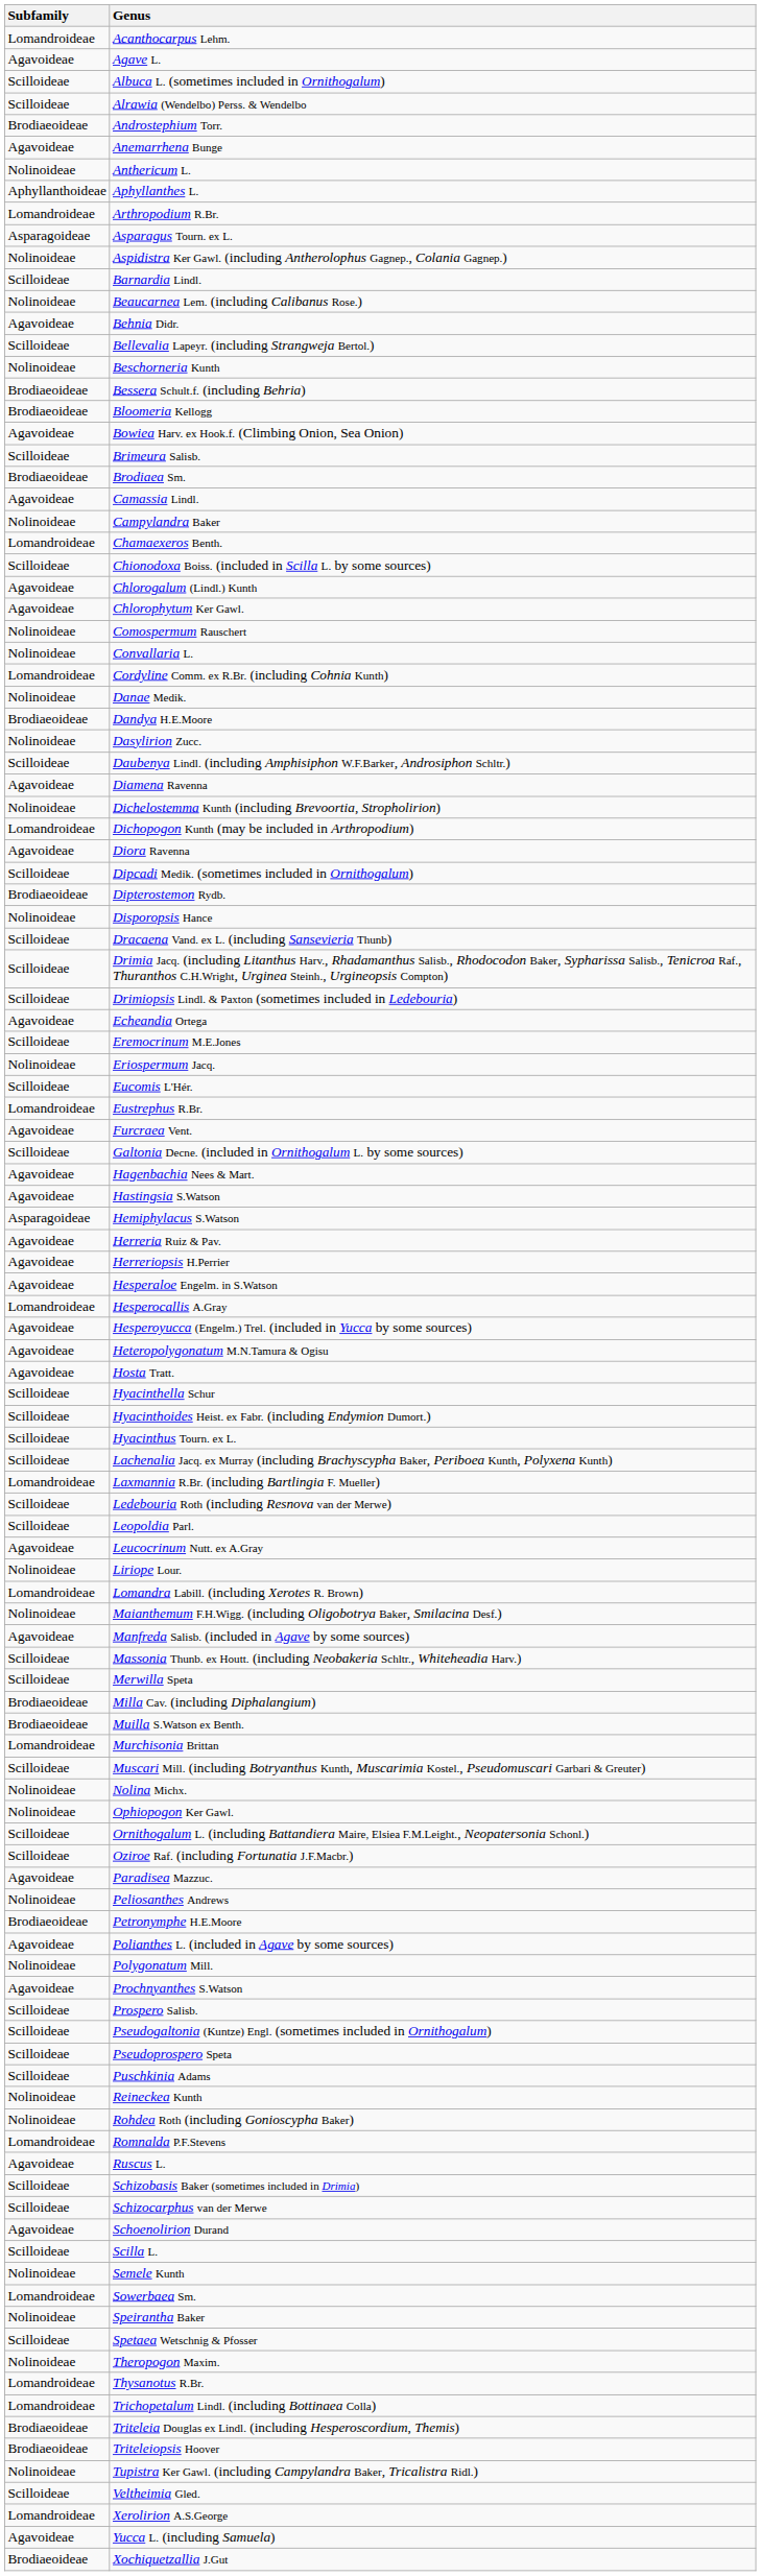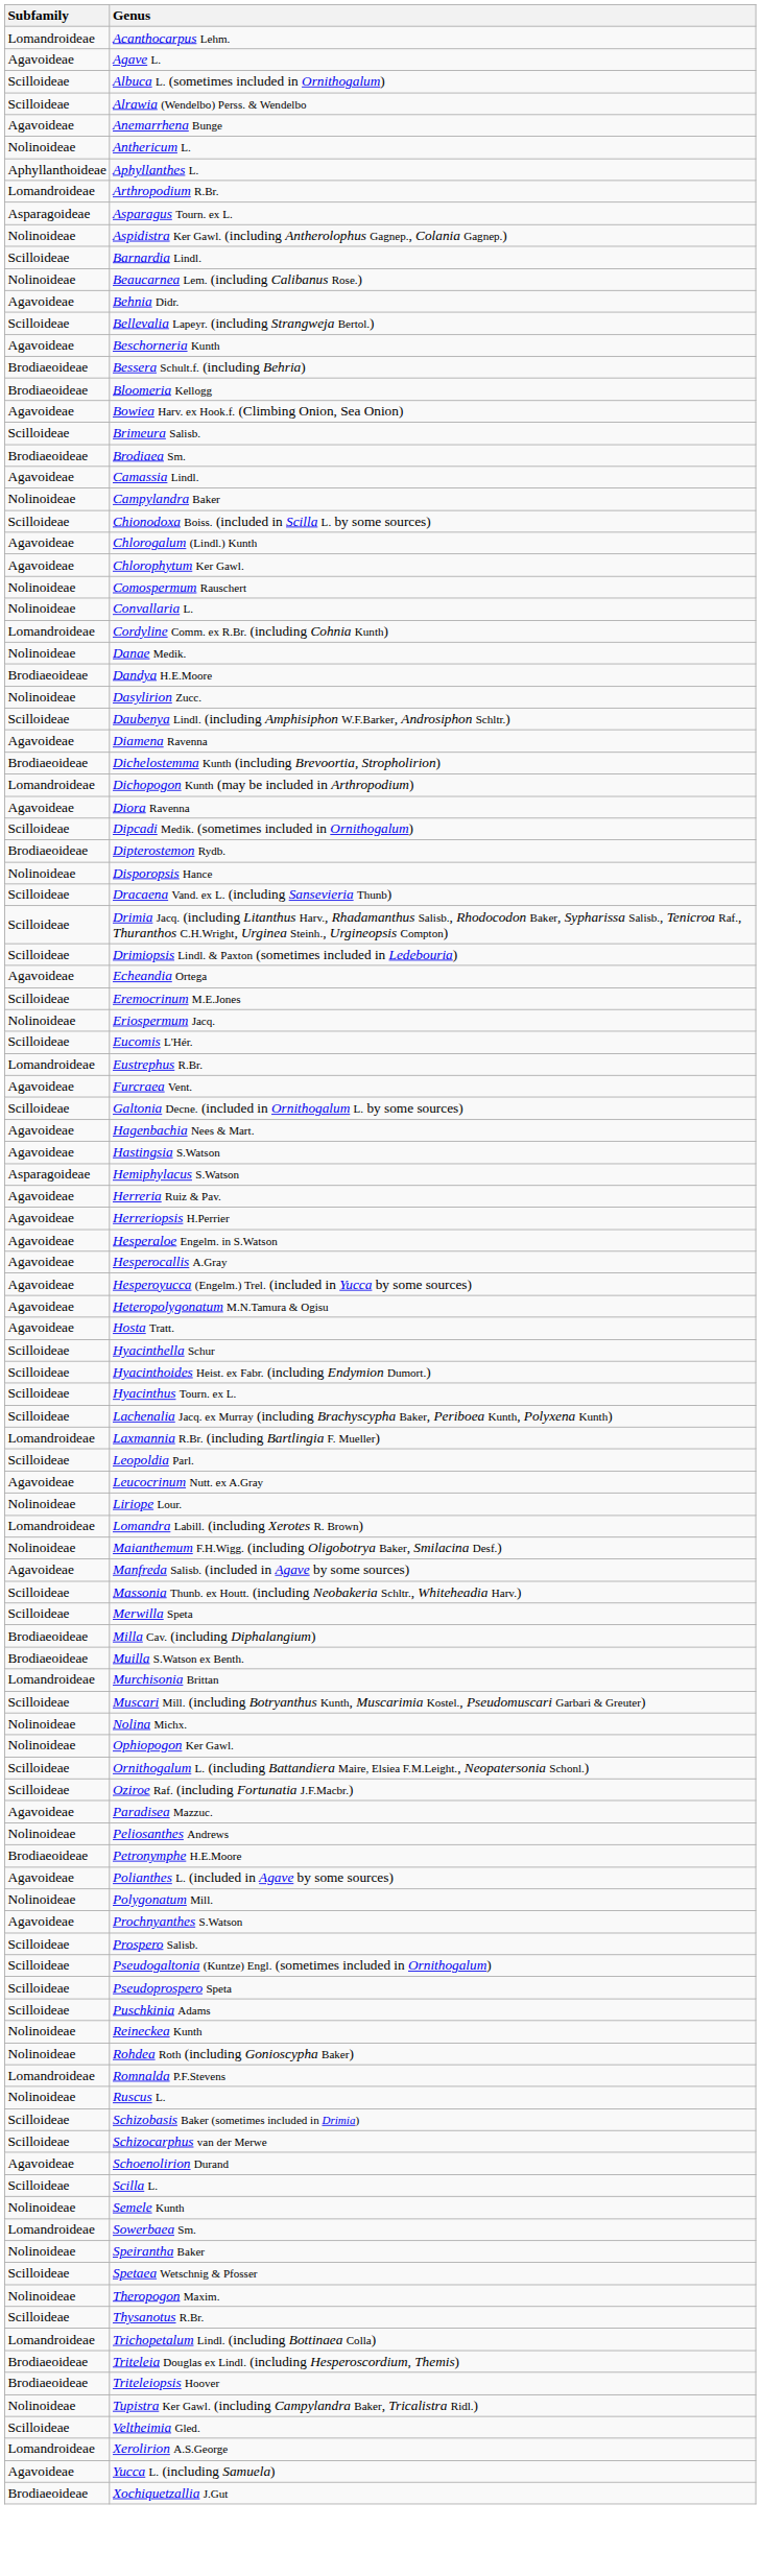- row: Brodiaeoideae | Androstephium Torr.
Beschorneria Kunth | Subfamily: Nolinoideae -> Agavoideae
- row: Lomandroideae | Chamaexeros Benth.
Dichelostemma Kunth (including Brevoortia, Stropholirion) | Subfamily: Nolinoideae -> Brodiaeoideae
Hesperocallis A.Gray | Subfamily: Lomandroideae -> Agavoideae
- row: Scilloideae | Ledebouria Roth (including Resnova van der Merwe)
Ruscus L. | Subfamily: Agavoideae -> Nolinoideae
Thysanotus R.Br. | Subfamily: Lomandroideae -> Scilloideae
